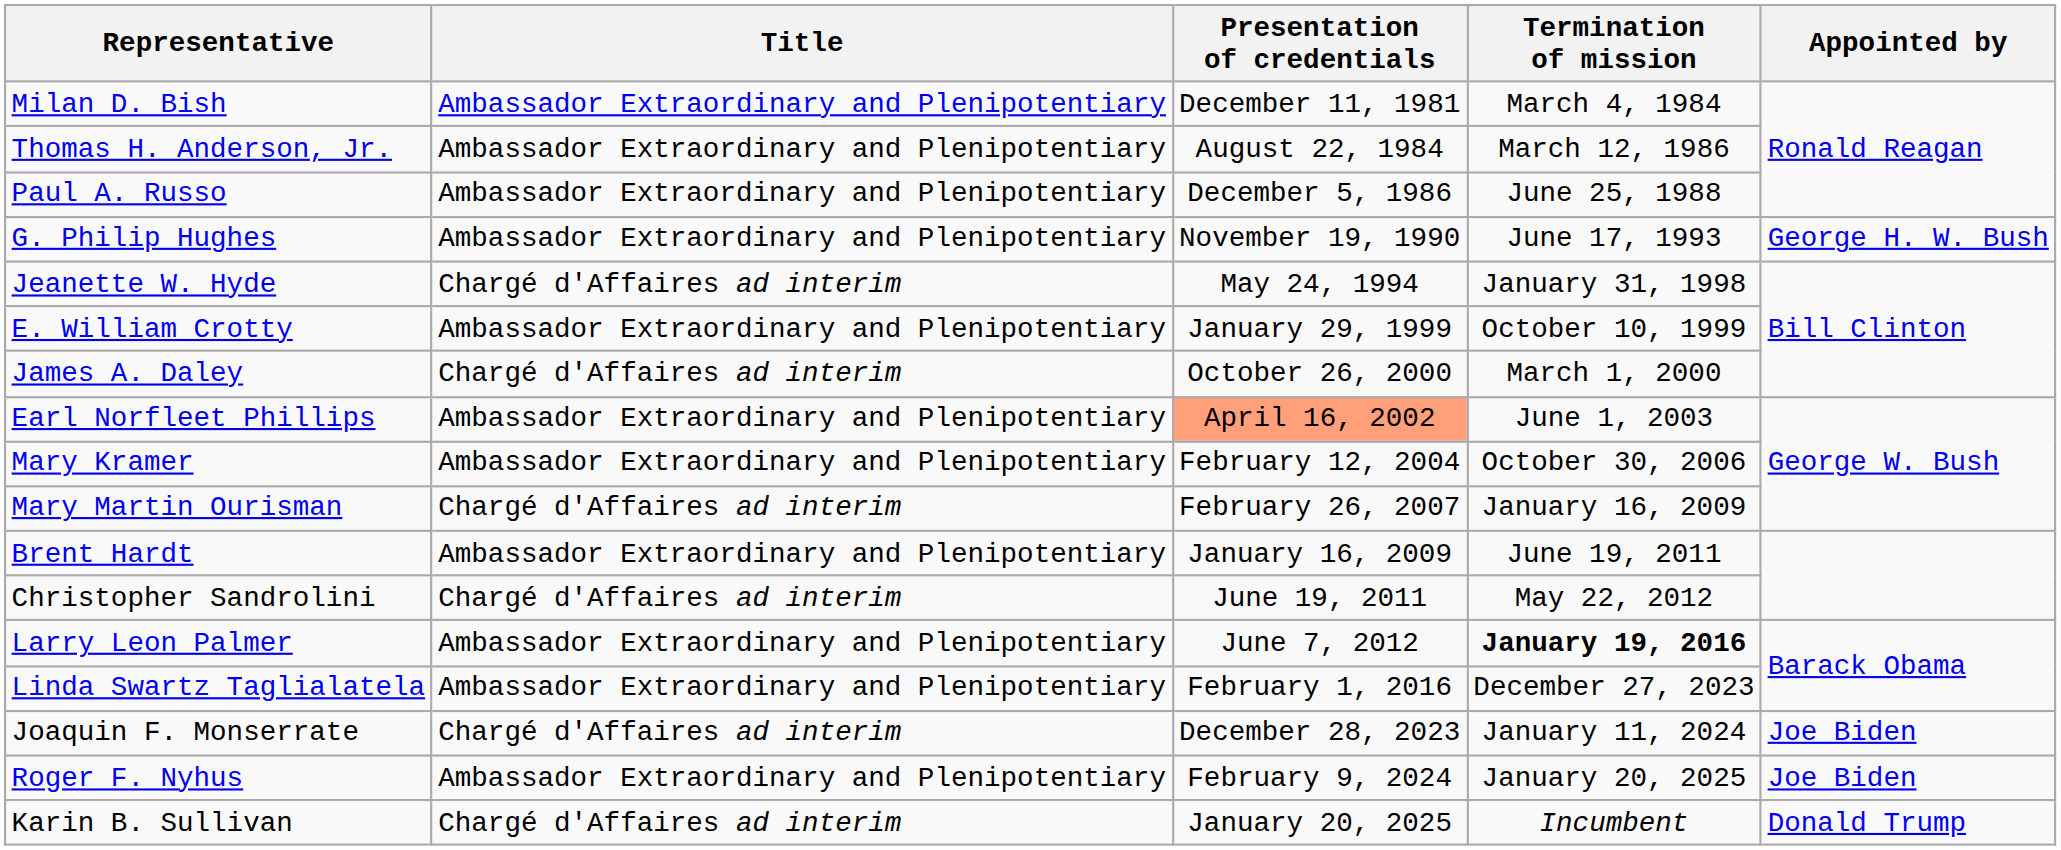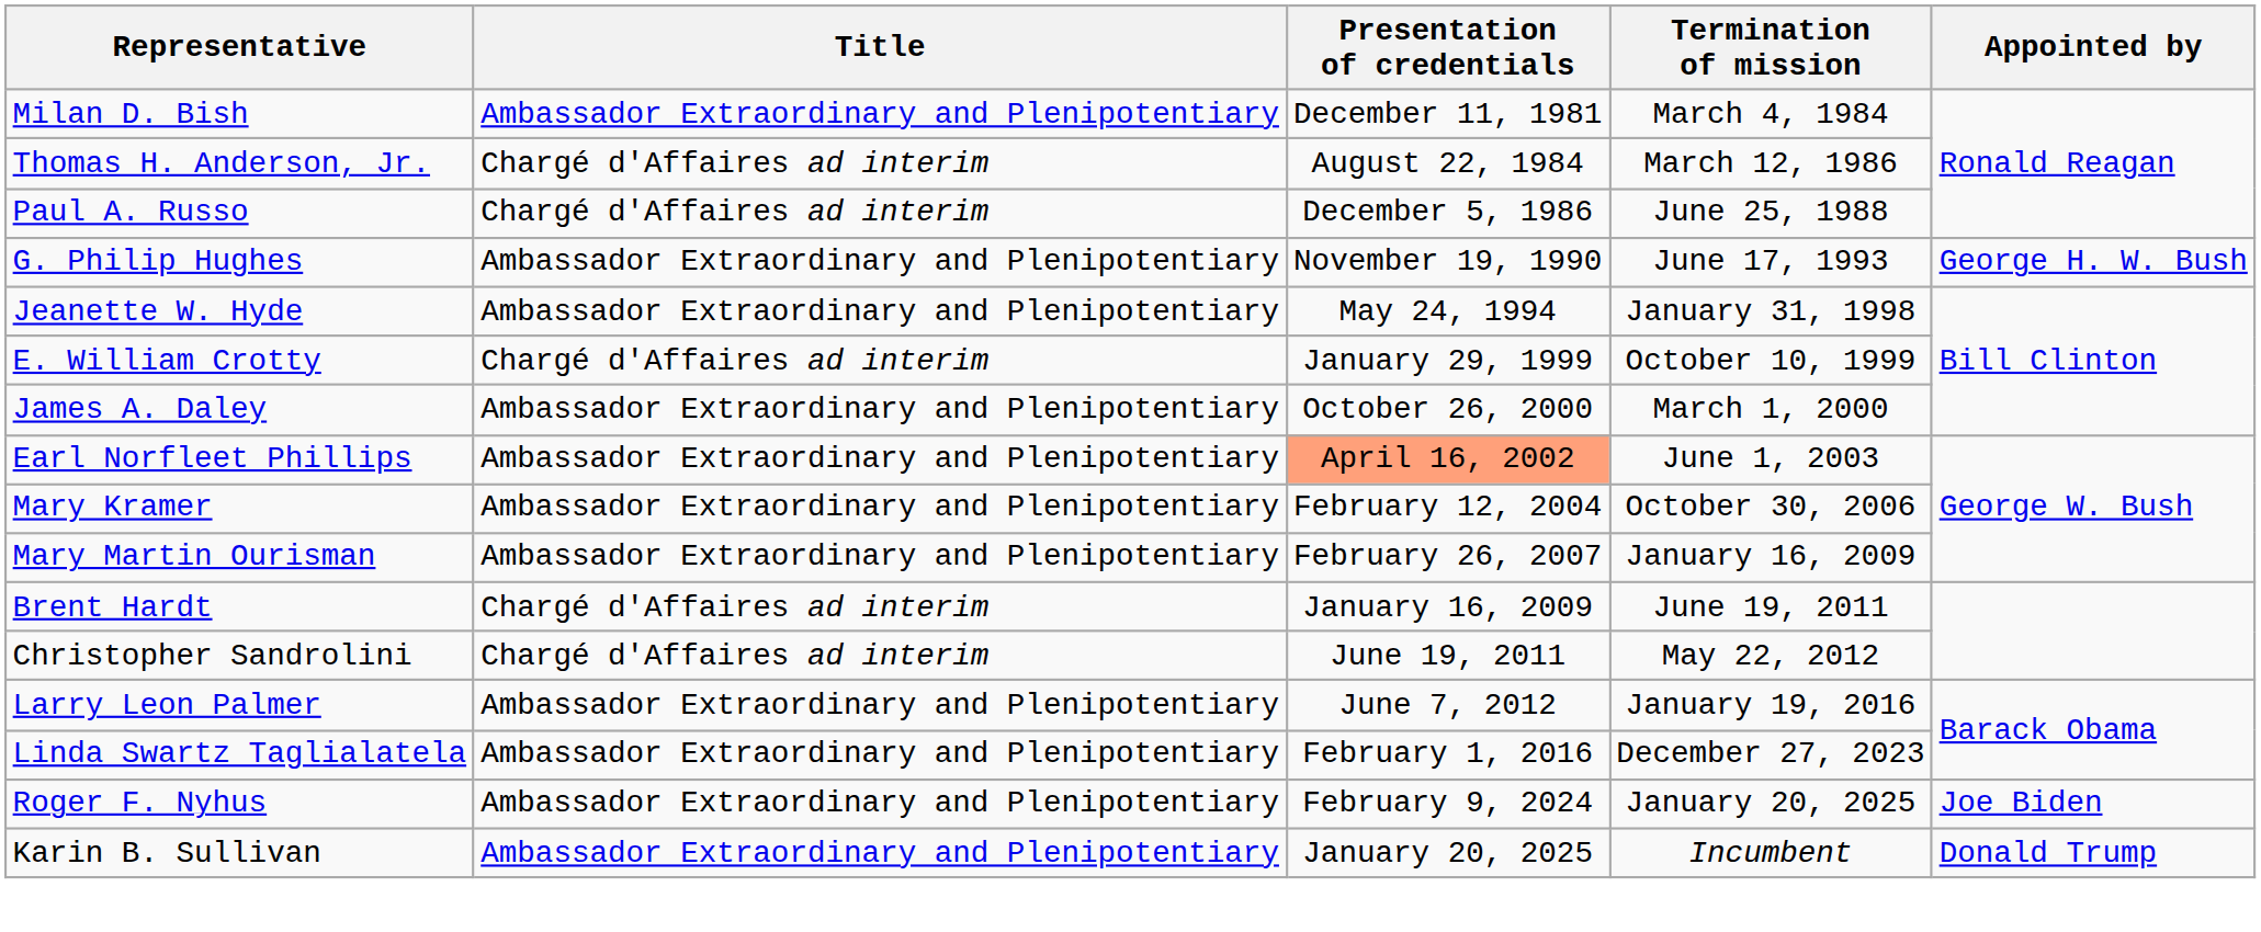Thomas H. Anderson, Jr. | Title: Ambassador Extraordinary and Plenipotentiary -> Chargé d'Affaires ad interim
Paul A. Russo | Title: Ambassador Extraordinary and Plenipotentiary -> Chargé d'Affaires ad interim
Jeanette W. Hyde | Title: Chargé d'Affaires ad interim -> Ambassador Extraordinary and Plenipotentiary
E. William Crotty | Title: Ambassador Extraordinary and Plenipotentiary -> Chargé d'Affaires ad interim
James A. Daley | Title: Chargé d'Affaires ad interim -> Ambassador Extraordinary and Plenipotentiary
Mary Martin Ourisman | Title: Chargé d'Affaires ad interim -> Ambassador Extraordinary and Plenipotentiary
Brent Hardt | Title: Ambassador Extraordinary and Plenipotentiary -> Chargé d'Affaires ad interim
Larry Leon Palmer | Termination of mission: bold -> normal
- row: Joaquin F. Monserrate | Chargé d'Affaires ad interim | December 28, 2023 | January 11, 2024 | Joe Biden
Karin B. Sullivan | Title: Chargé d'Affaires ad interim -> Ambassador Extraordinary and Plenipotentiary
